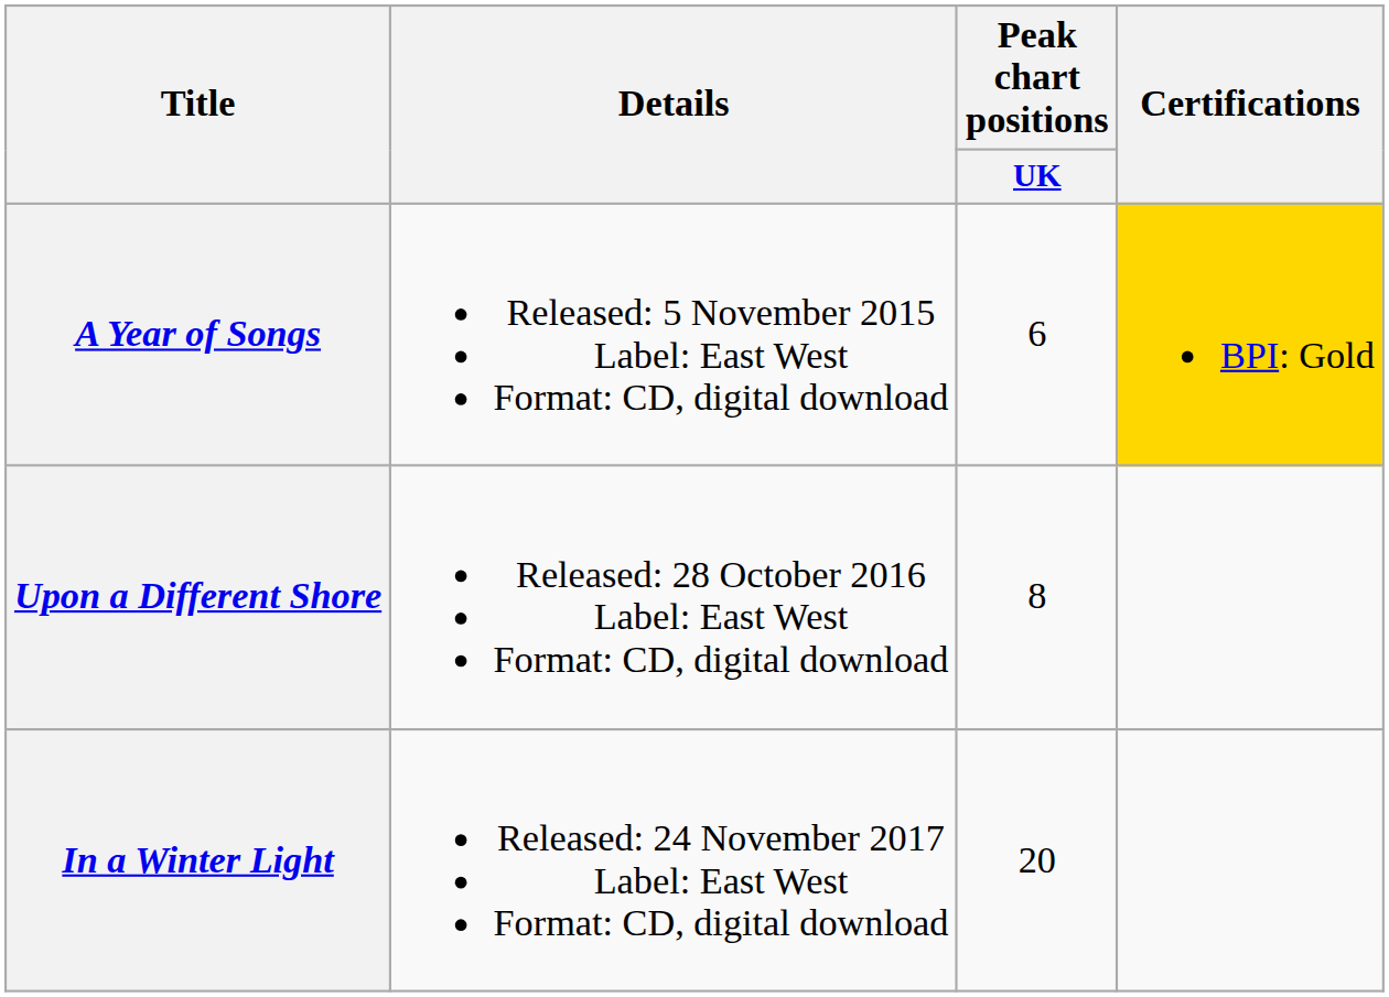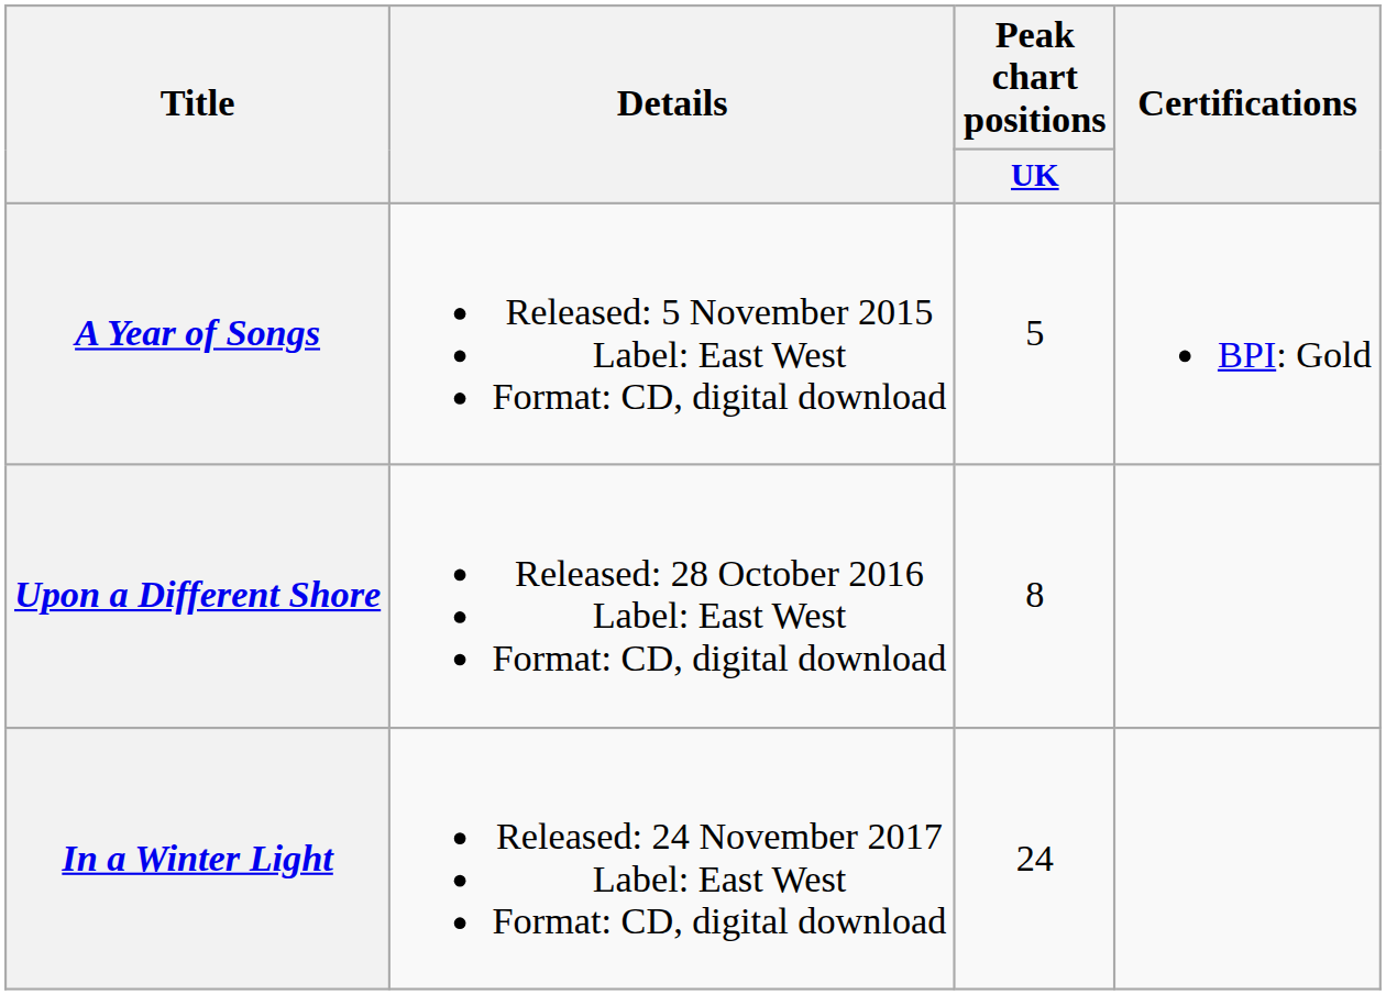A Year of Songs | Peak chart positions / UK: 6 -> 5
A Year of Songs | Certifications: gold background -> no background
In a Winter Light | Peak chart positions / UK: 20 -> 24
